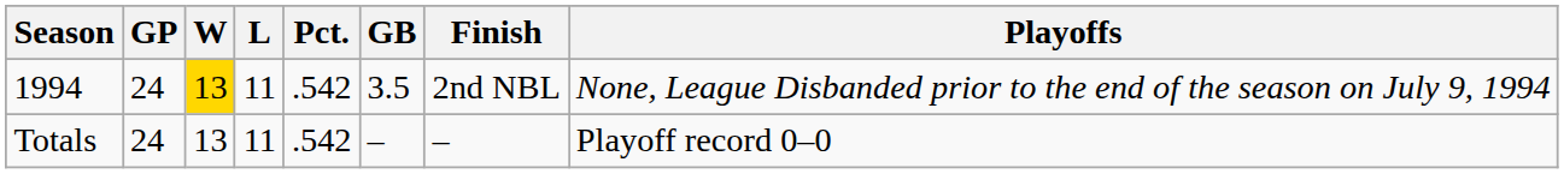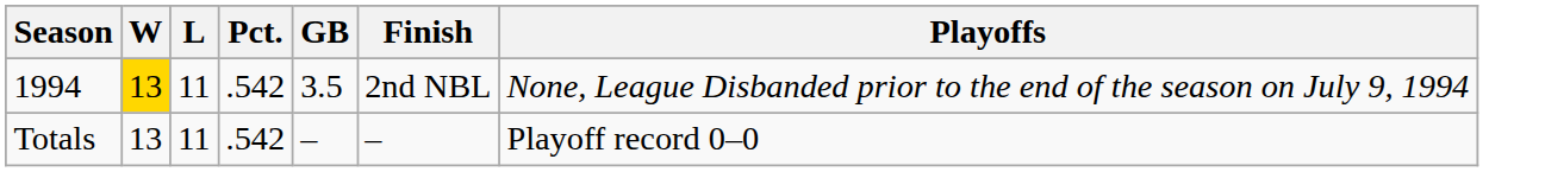- column: GP | 24 | 24
